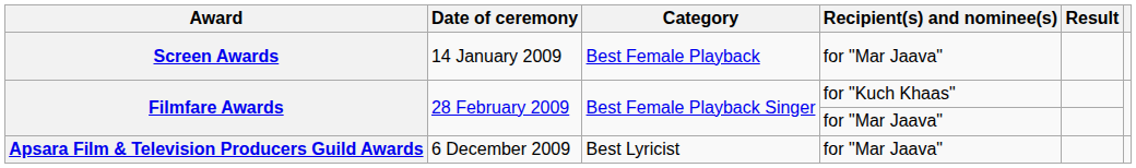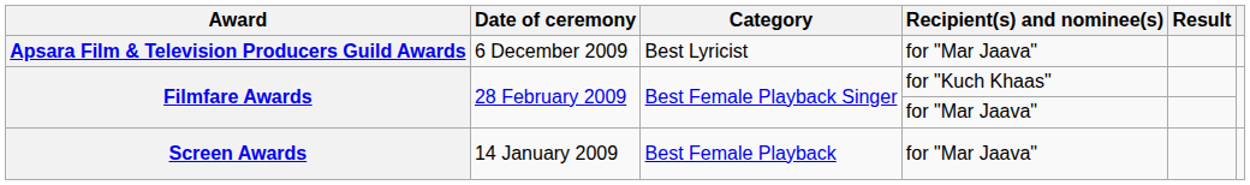rows swapped: Apsara Film & Television Producers Guild Awards <-> Screen Awards
